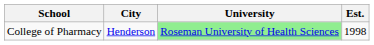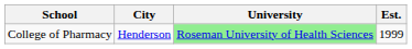College of Pharmacy | Est.: 1998 -> 1999
